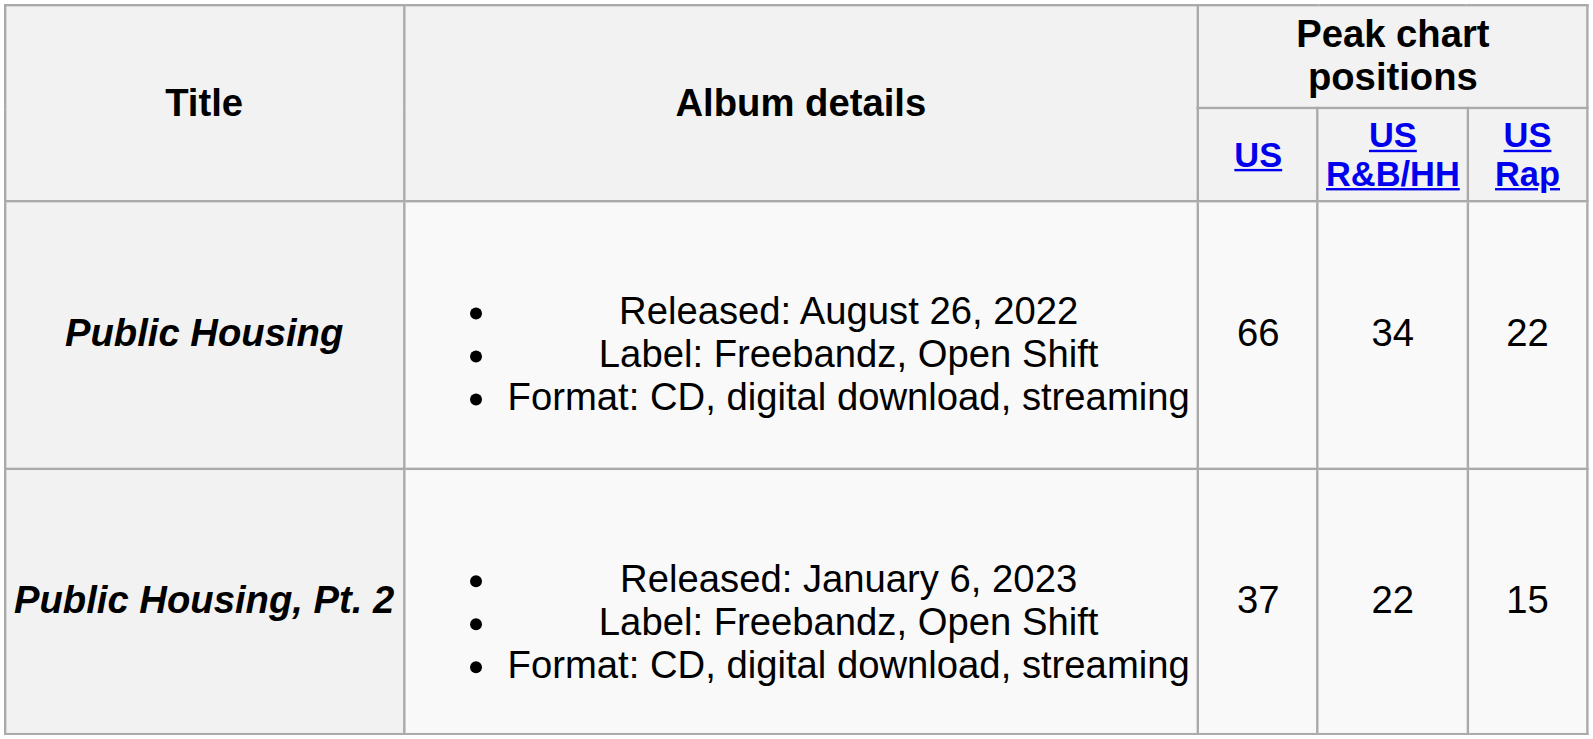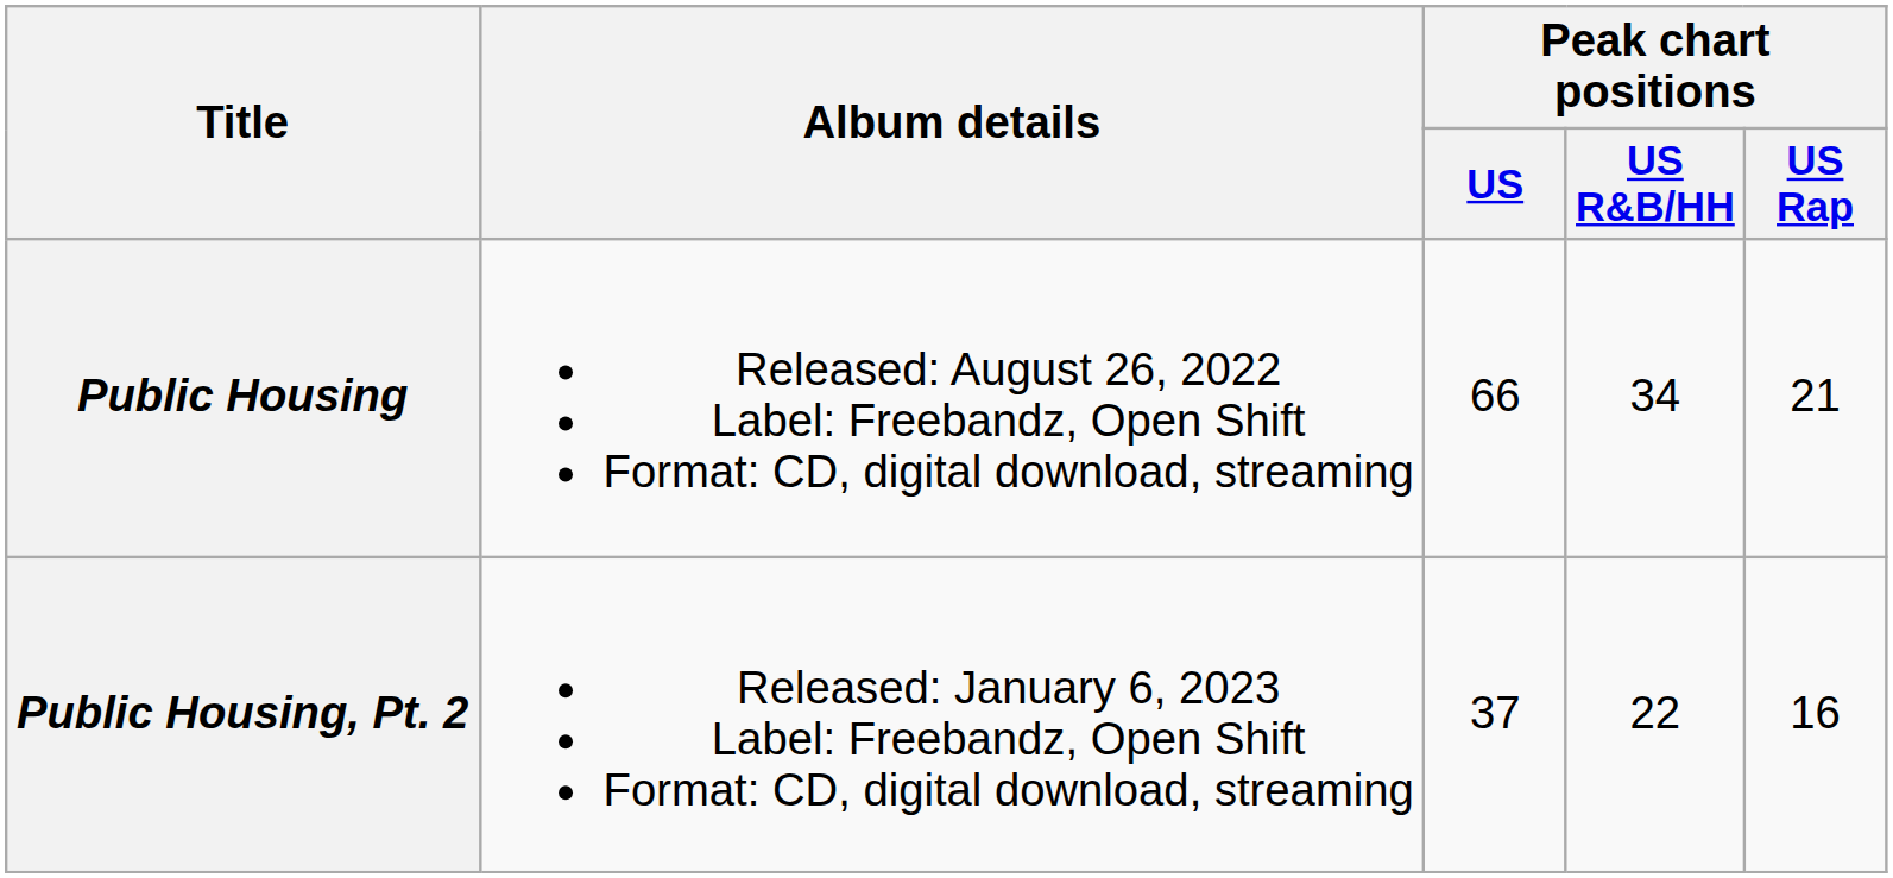Public Housing | Peak chart positions / US Rap: 22 -> 21
Public Housing, Pt. 2 | Peak chart positions / US Rap: 15 -> 16
